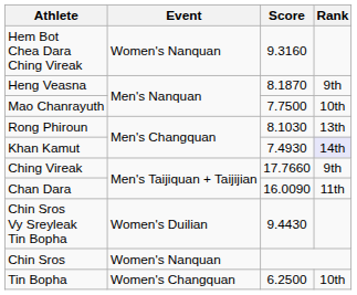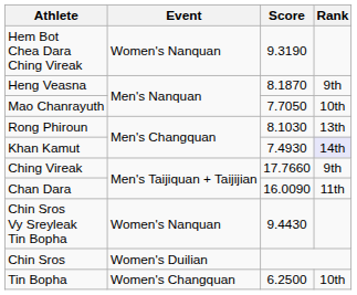Hem Bot Chea Dara Ching Vireak | Score: 9.3160 -> 9.3190
Mao Chanrayuth | Score: 7.7500 -> 7.7050
Chin Sros Vy Sreyleak Tin Bopha | Event: Women's Duilian -> Women's Nanquan
Chin Sros | Event: Women's Nanquan -> Women's Duilian
